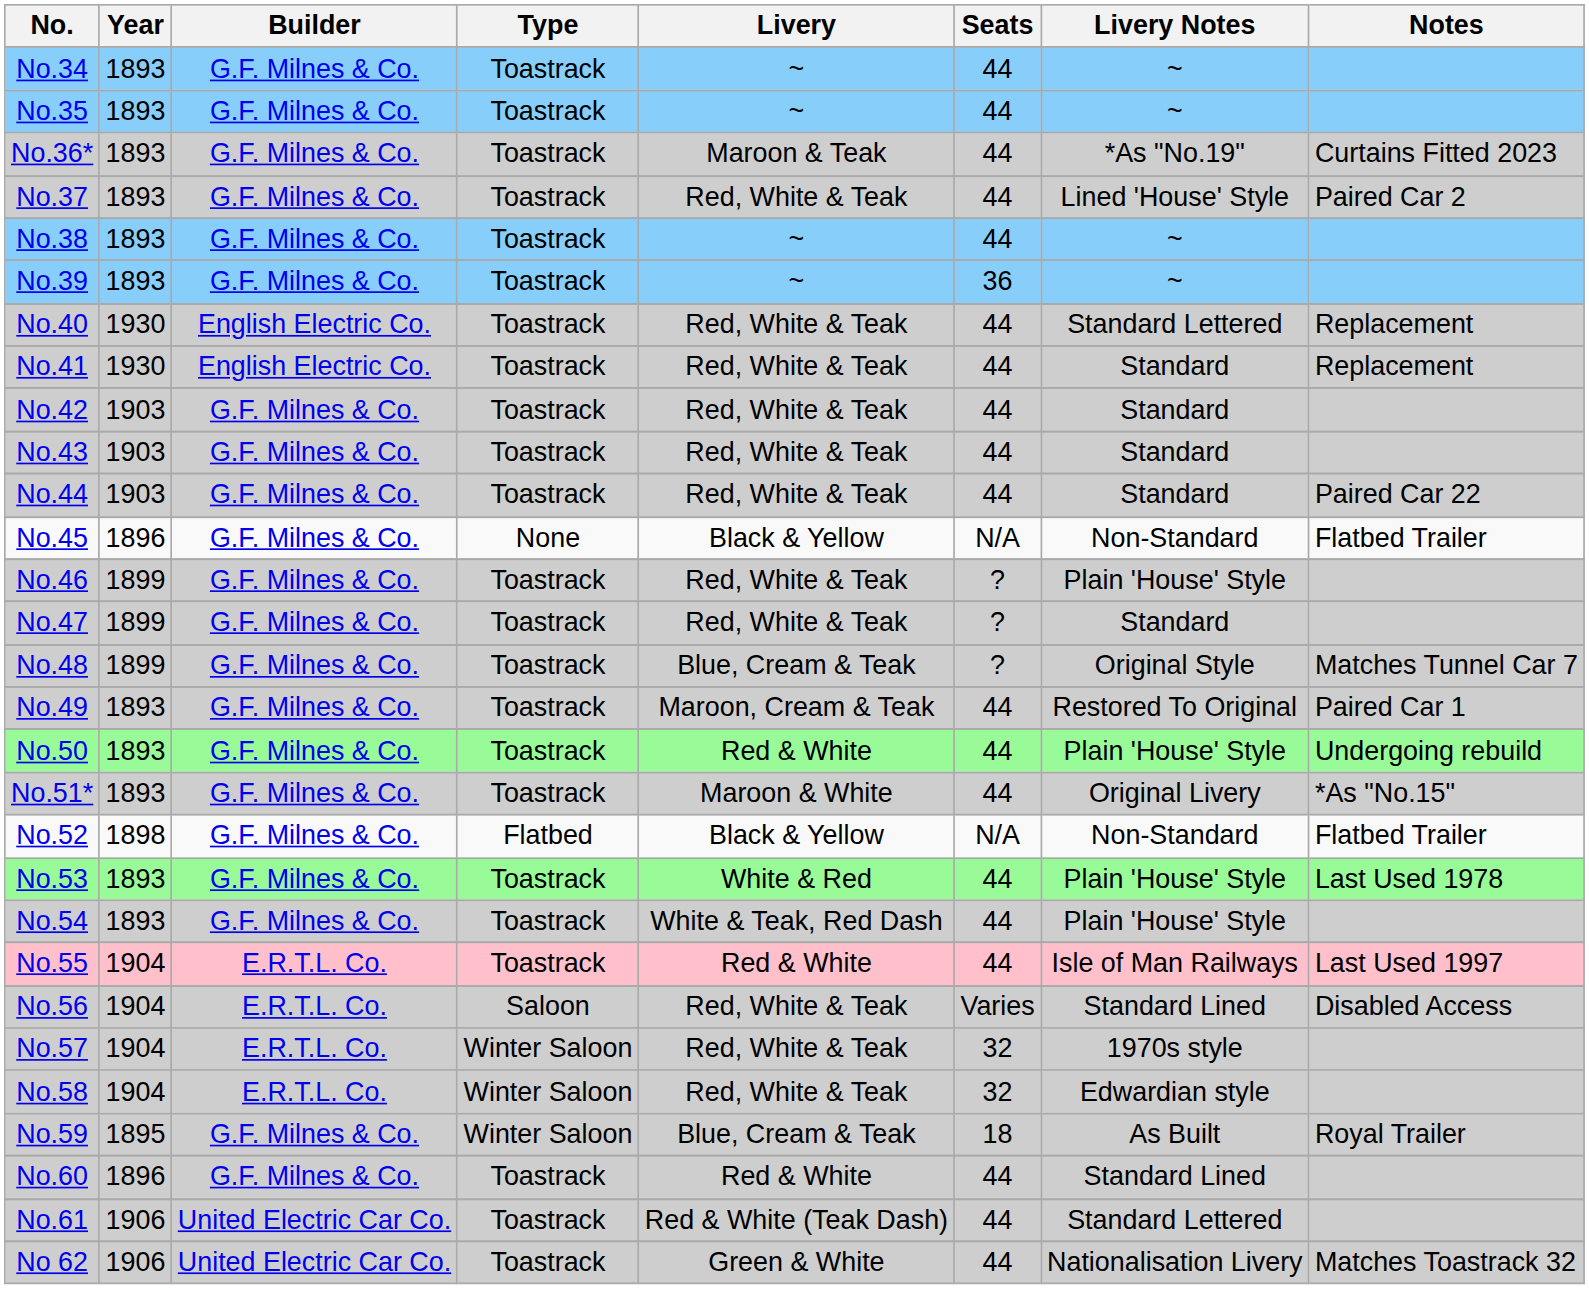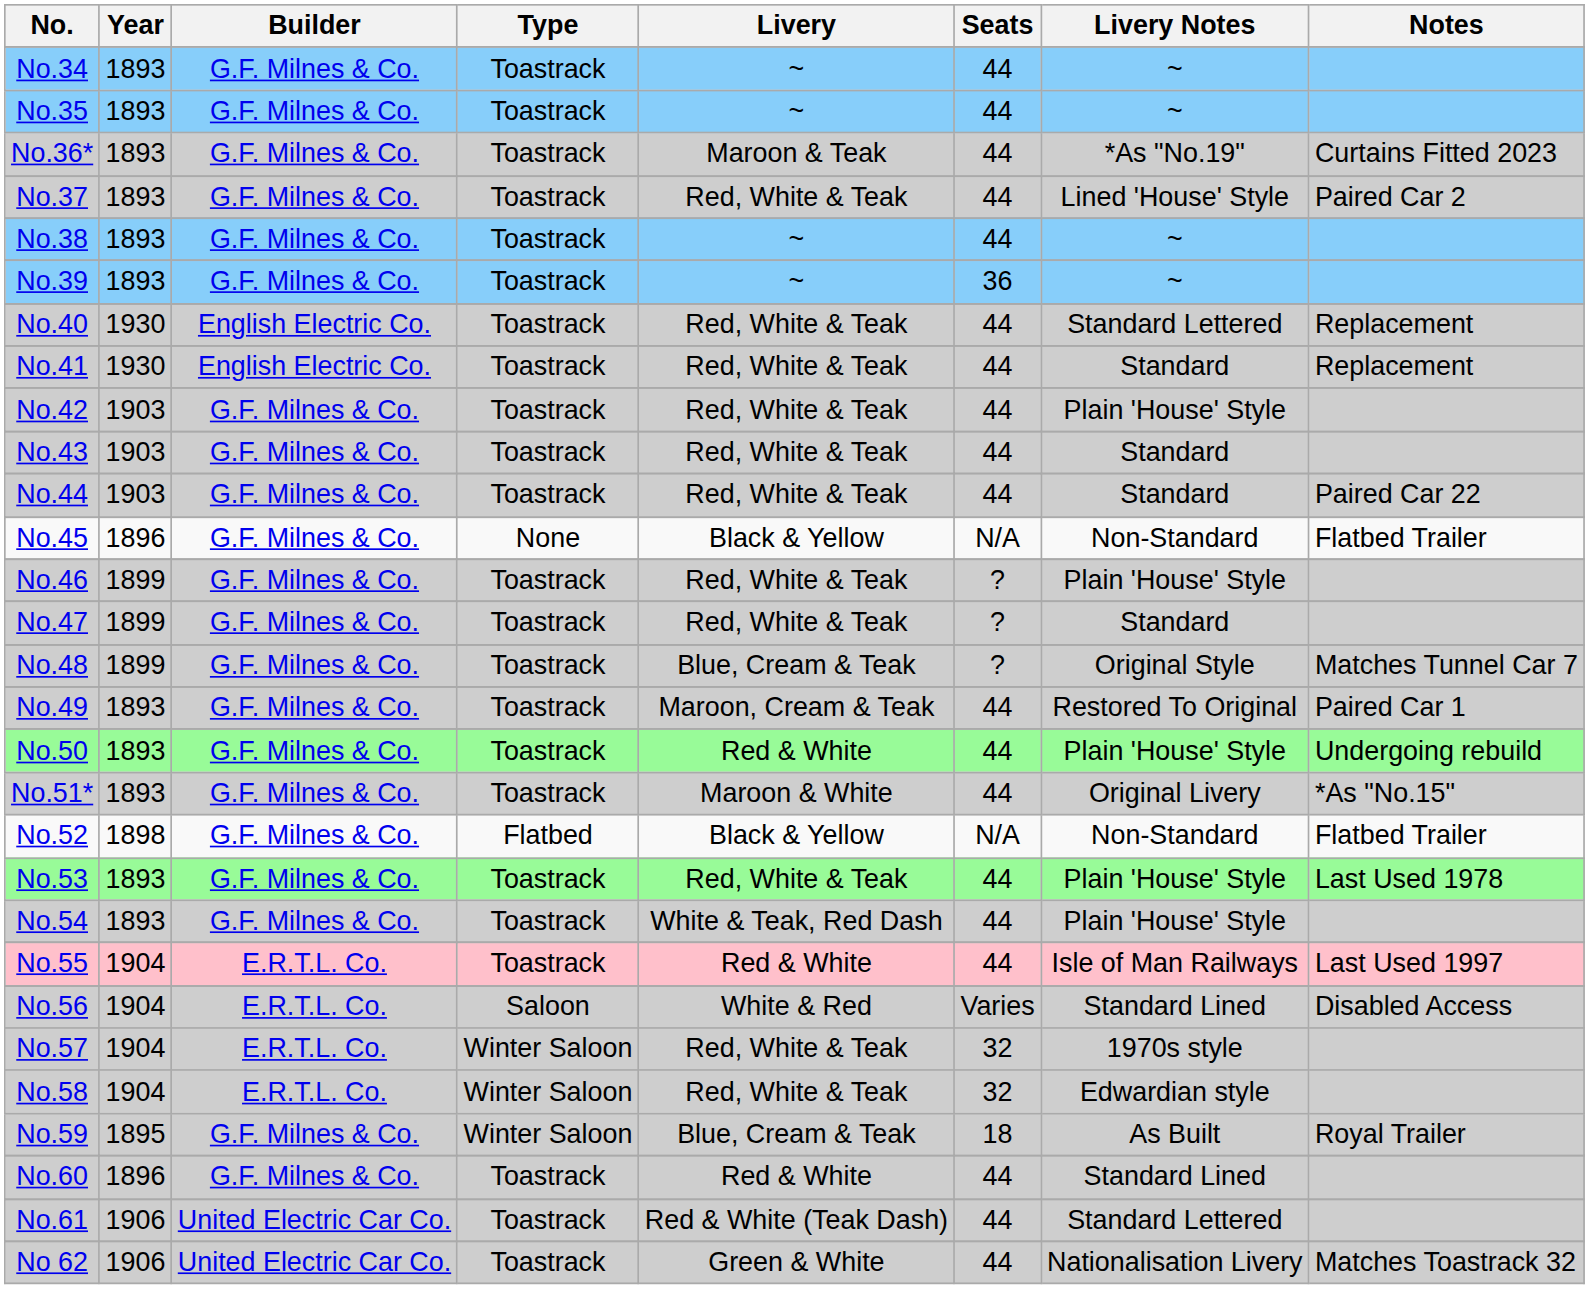No.42 | Livery Notes: Standard -> Plain 'House' Style
No.53 | Livery: White & Red -> Red, White & Teak
No.56 | Livery: Red, White & Teak -> White & Red
